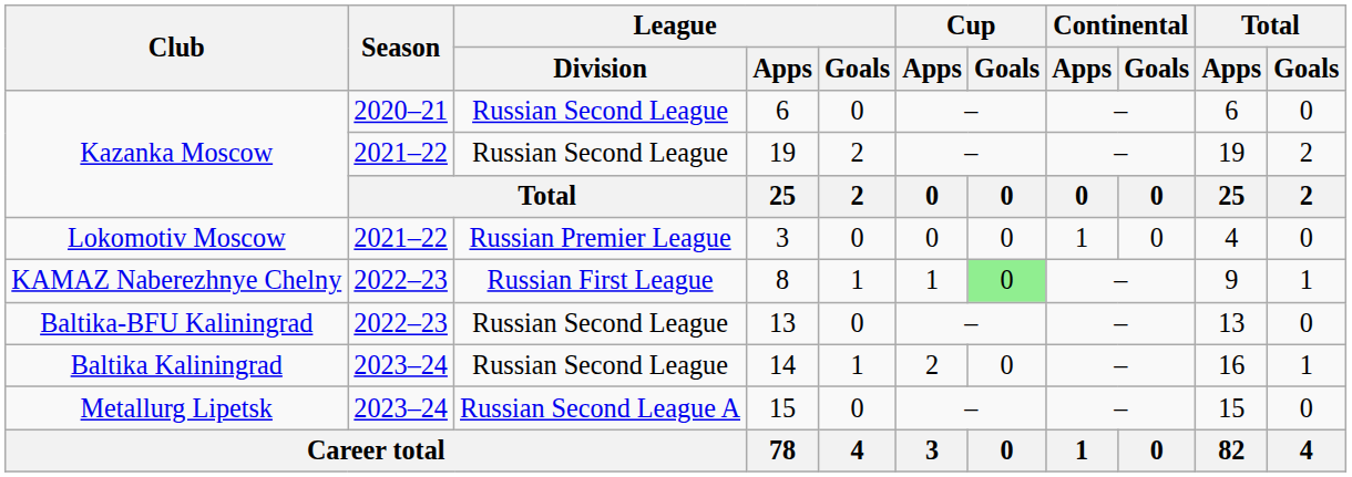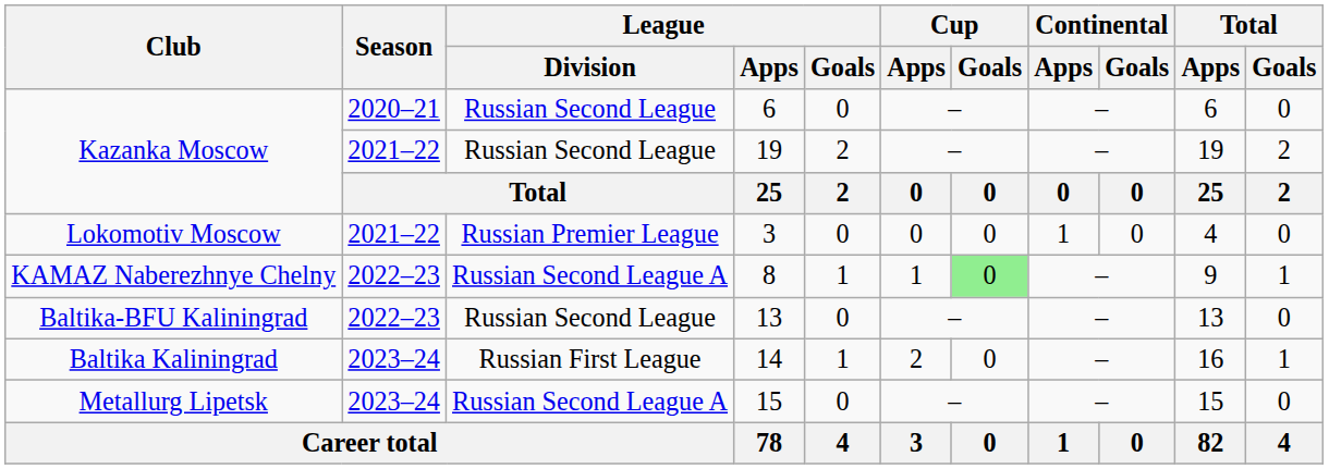8 | League / Division: Russian First League -> Russian Second League A
14 | League / Division: Russian Second League -> Russian First League
